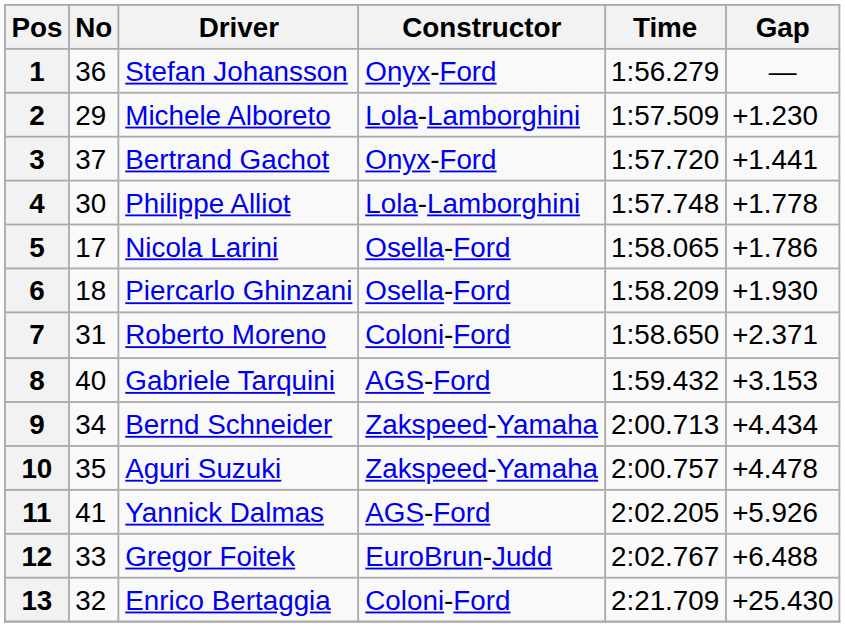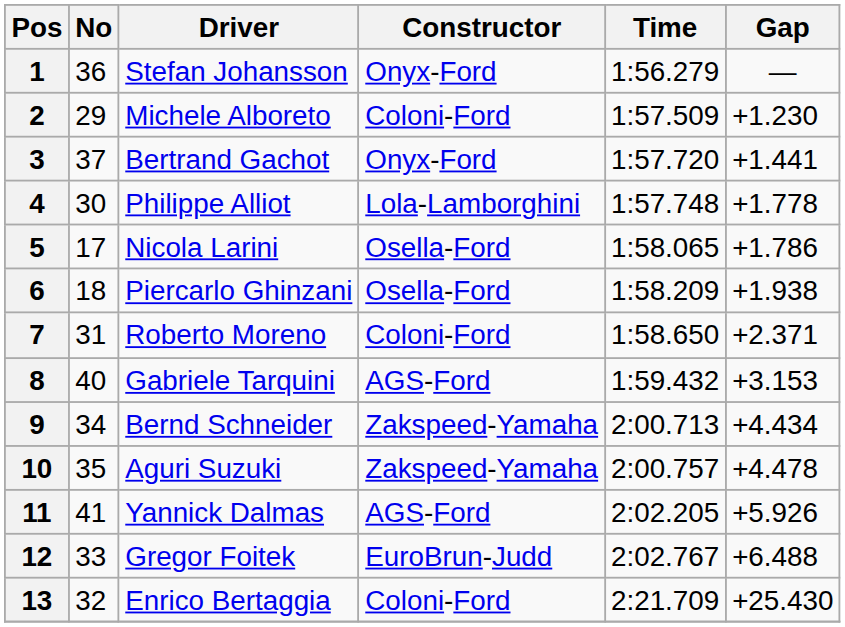2 | Constructor: Lola-Lamborghini -> Coloni-Ford
6 | Gap: +1.930 -> +1.938
